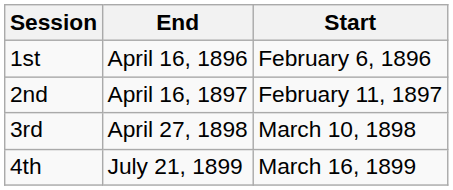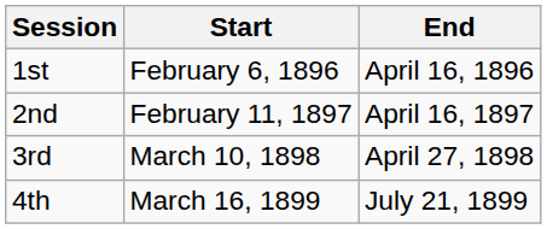columns swapped: Start <-> End
